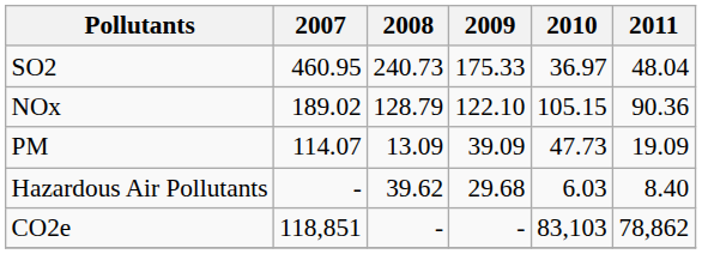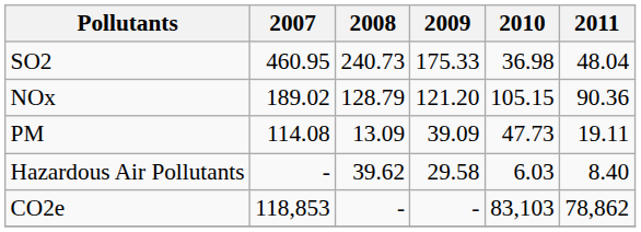SO2 | 2010: 36.97 -> 36.98
NOx | 2009: 122.10 -> 121.20
PM | 2007: 114.07 -> 114.08
PM | 2011: 19.09 -> 19.11
Hazardous Air Pollutants | 2009: 29.68 -> 29.58
CO2e | 2007: 118,851 -> 118,853
